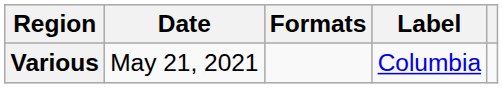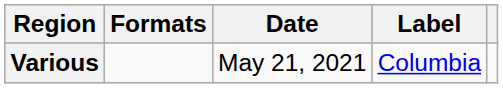columns swapped: Date <-> Formats
